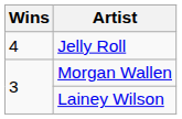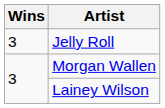Jelly Roll | Wins: 4 -> 3
